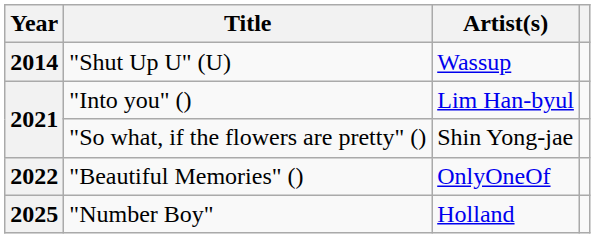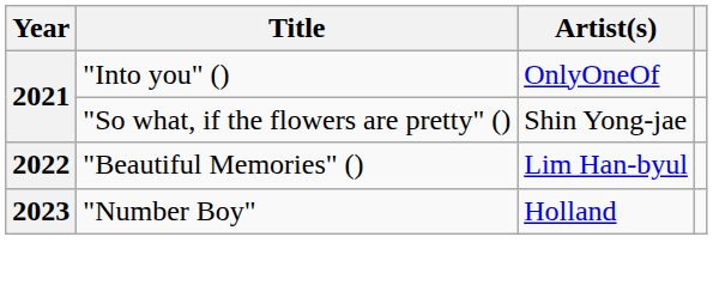- row: 2014 | "Shut Up U" (U) | Wassup
"Into you" () | Artist(s): Lim Han-byul -> OnlyOneOf
"Beautiful Memories" () | Artist(s): OnlyOneOf -> Lim Han-byul
"Number Boy" | Year: 2025 -> 2023
